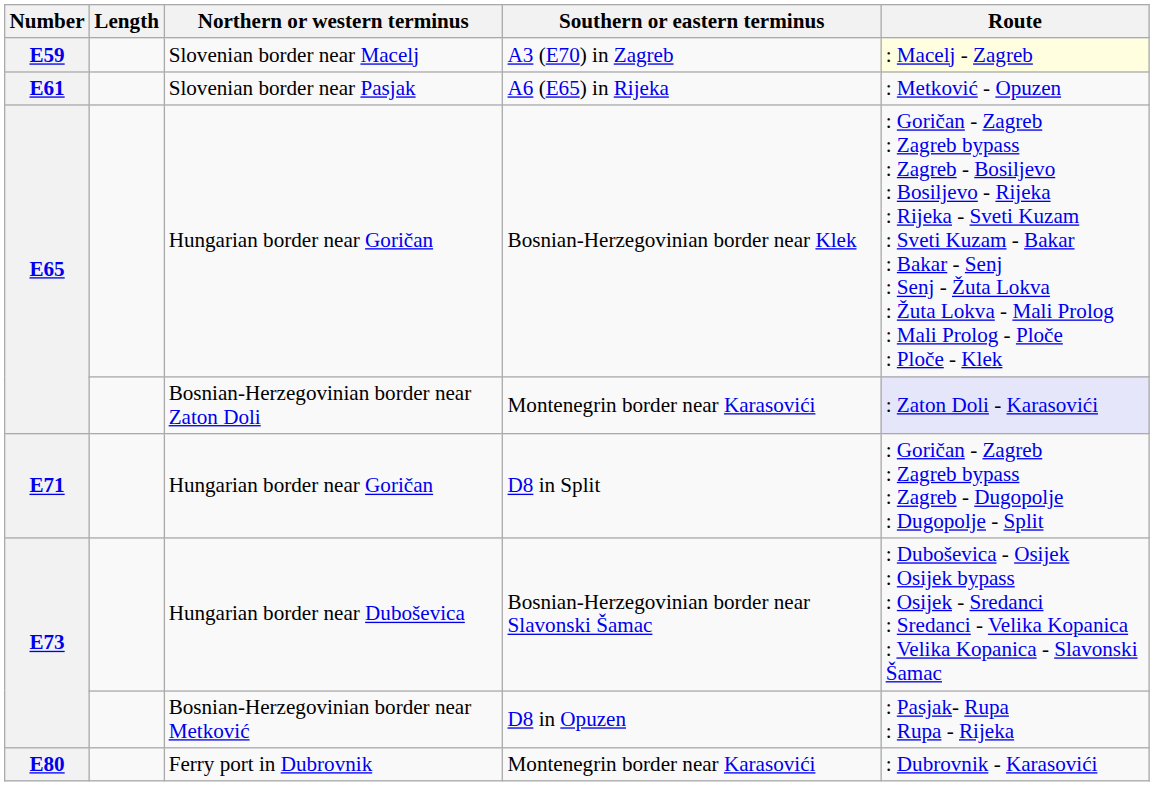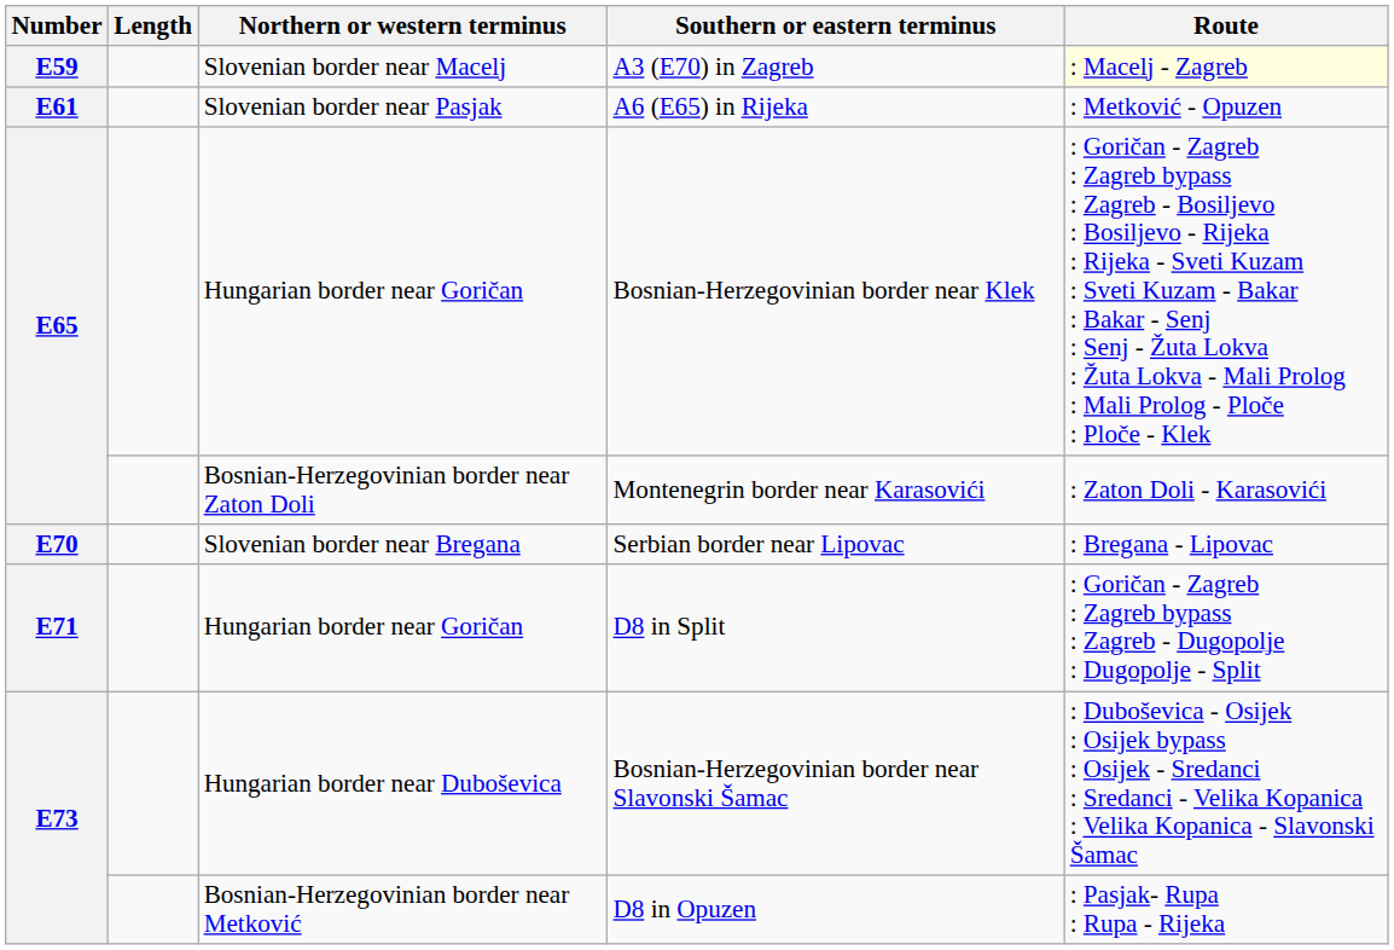Bosnian-Herzegovinian border near Zaton Doli | Route: lavender background -> no background
+ row: E70 | Slovenian border near Bregana | Serbian border near Lipovac | : Bregana - Lipovac
- row: E80 | Ferry port in Dubrovnik | Montenegrin border near Karasovići | : Dubrovnik - Karasovići
